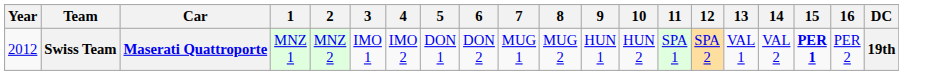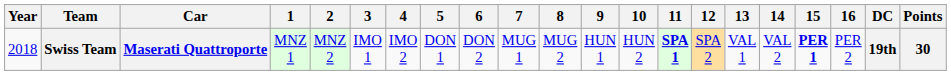+ column: Points | 30
Swiss Team | Year: 2012 -> 2018
Swiss Team | 11: normal -> bold
